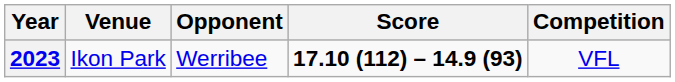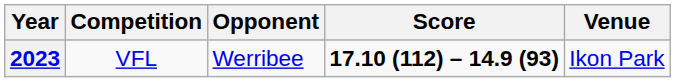columns swapped: Competition <-> Venue
